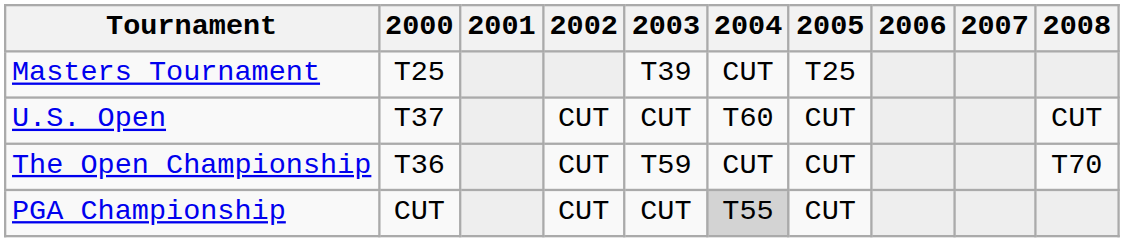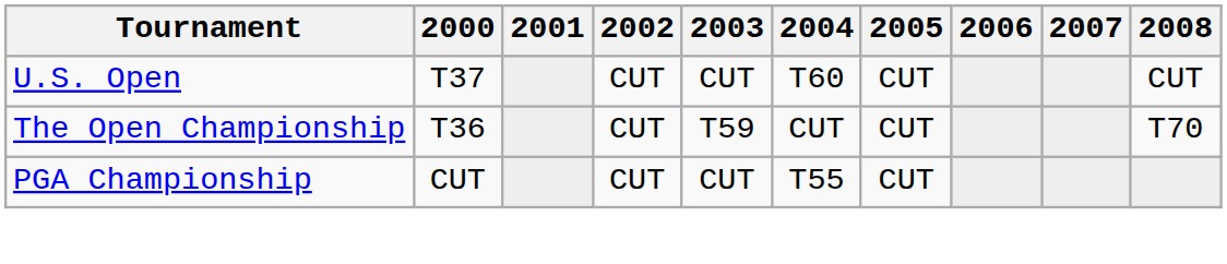- row: Masters Tournament | T25 | T39 | CUT | T25
PGA Championship | 2004: lightgrey background -> no background
